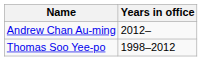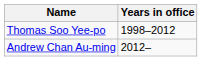rows swapped: Thomas Soo Yee-po <-> Andrew Chan Au-ming
